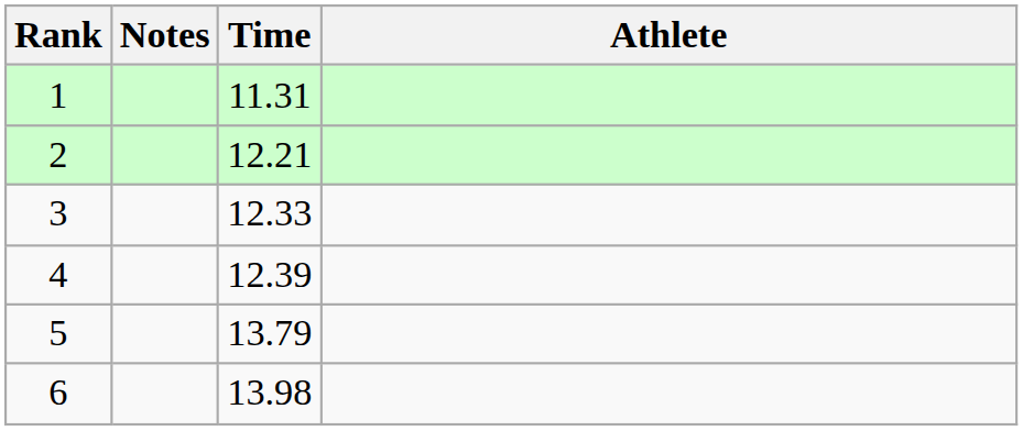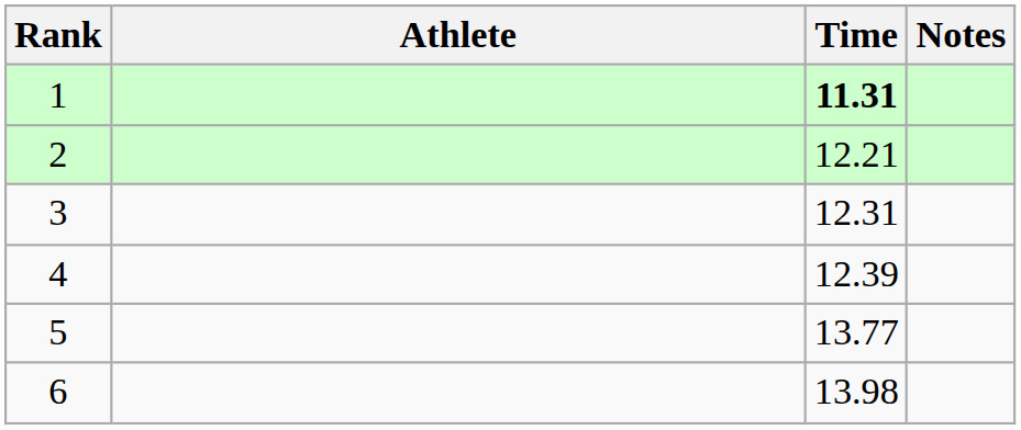columns swapped: Athlete <-> Notes
1 | Time: normal -> bold
3 | Time: 12.33 -> 12.31
5 | Time: 13.79 -> 13.77
